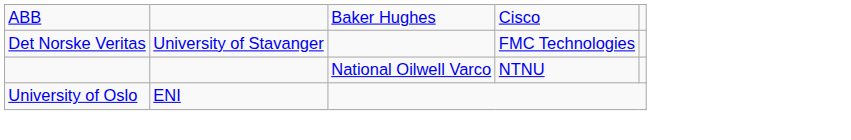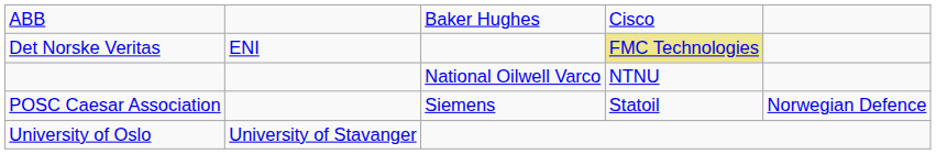Det Norske Veritas | column 2: University of Stavanger -> ENI
Det Norske Veritas | column 4: no background -> khaki background
+ row: POSC Caesar Association | Siemens | Statoil | Norwegian Defence
University of Oslo | column 2: ENI -> University of Stavanger
